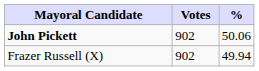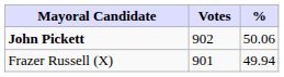Frazer Russell (X) | Votes: 902 -> 901
